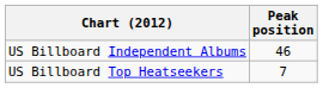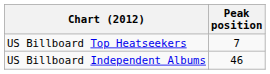rows swapped: US Billboard Independent Albums <-> US Billboard Top Heatseekers
